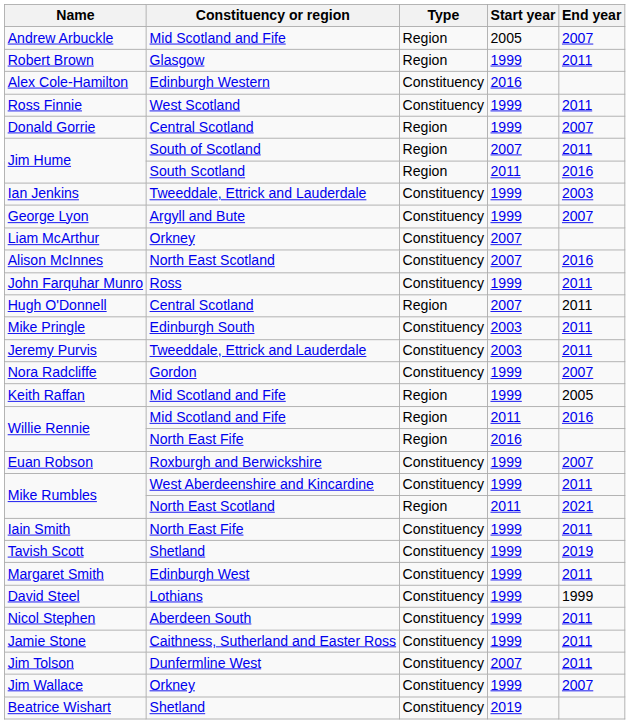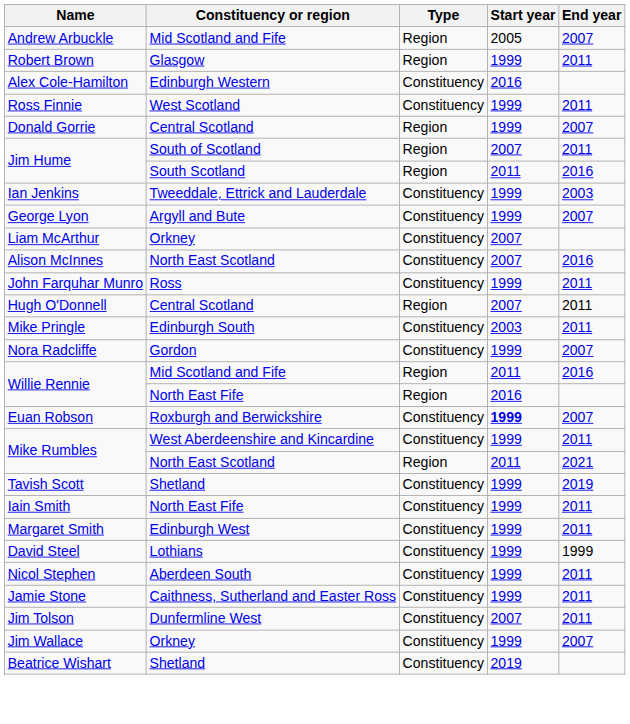- row: Jeremy Purvis | Tweeddale, Ettrick and Lauderdale | Constituency | 2003 | 2011
- row: Keith Raffan | Mid Scotland and Fife | Region | 1999 | 2005
Euan Robson | Start year: normal -> bold
rows swapped: Tavish Scott <-> Iain Smith
